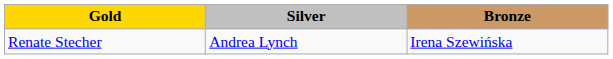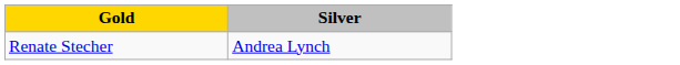- column: Bronze | Irena Szewińska
